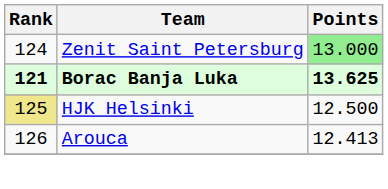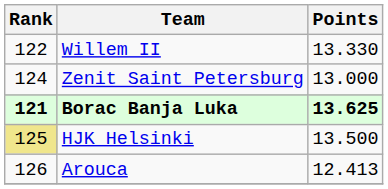+ row: 122 | Willem II | 13.330
Zenit Saint Petersburg | Points: lightgreen background -> no background
HJK Helsinki | Points: 12.500 -> 13.500
